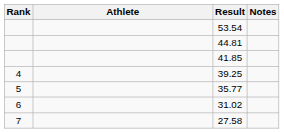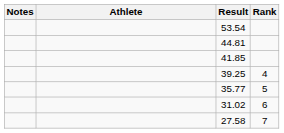columns swapped: Rank <-> Notes
